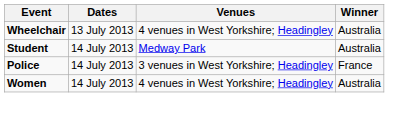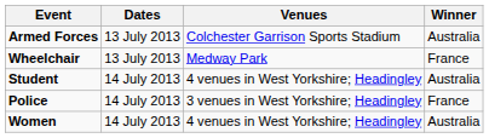+ row: Armed Forces | 13 July 2013 | Colchester Garrison Sports Stadium | Australia
Wheelchair | Venues: 4 venues in West Yorkshire; Headingley -> Medway Park
Wheelchair | Winner: Australia -> France
Student | Venues: Medway Park -> 4 venues in West Yorkshire; Headingley
